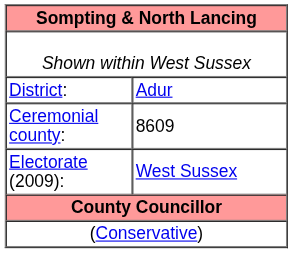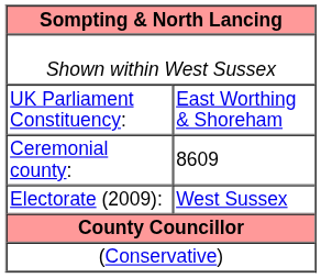- row: District: | Adur
+ row: UK Parliament Constituency: | East Worthing & Shoreham
